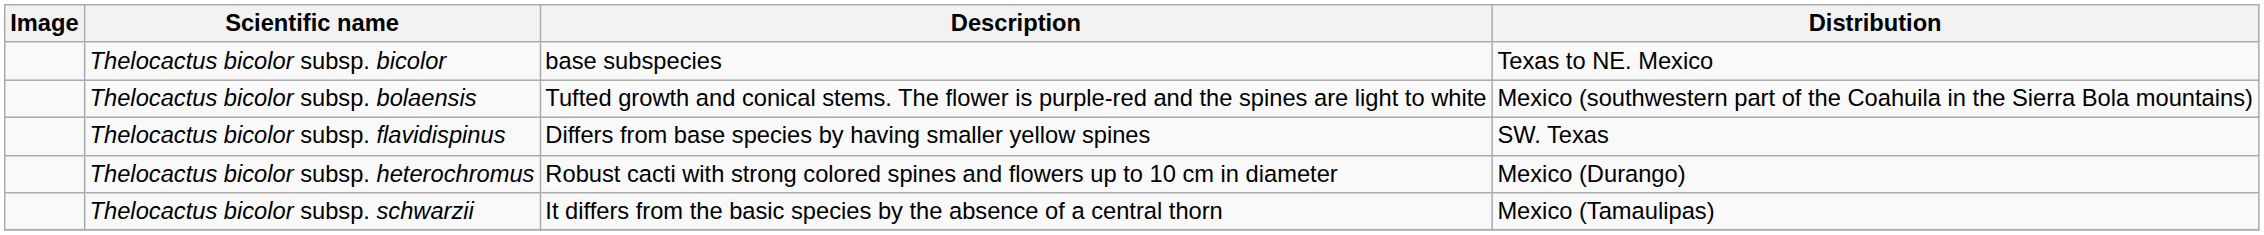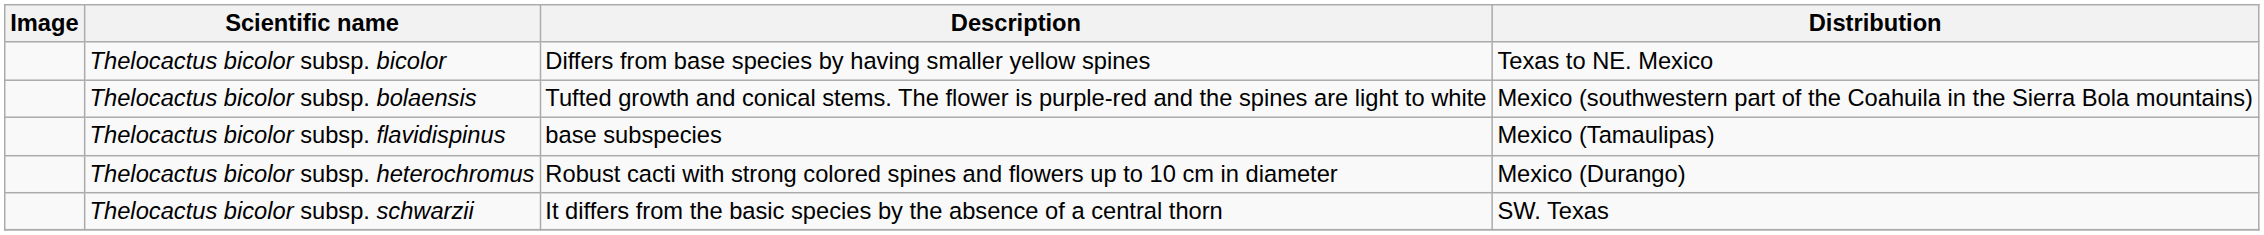Thelocactus bicolor subsp. bicolor | Description: base subspecies -> Differs from base species by having smaller yellow spines
Thelocactus bicolor subsp. flavidispinus | Description: Differs from base species by having smaller yellow spines -> base subspecies
Thelocactus bicolor subsp. flavidispinus | Distribution: SW. Texas -> Mexico (Tamaulipas)
Thelocactus bicolor subsp. schwarzii | Distribution: Mexico (Tamaulipas) -> SW. Texas
